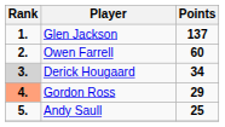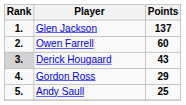Derick Hougaard | Points: 34 -> 43
Gordon Ross | Rank: lightsalmon background -> no background
